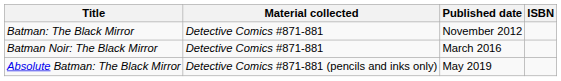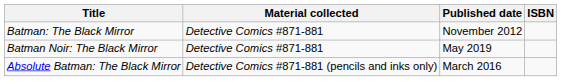Batman Noir: The Black Mirror | Published date: March 2016 -> May 2019
Absolute Batman: The Black Mirror | Published date: May 2019 -> March 2016
